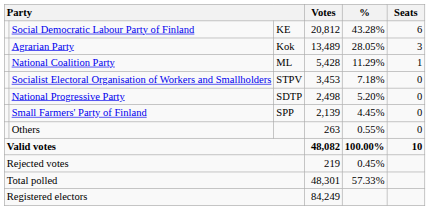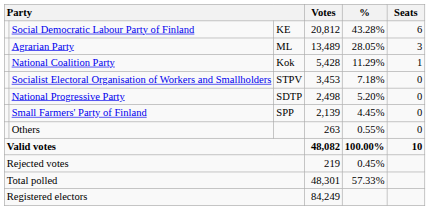Agrarian Party | column 3: Kok -> ML
National Coalition Party | column 3: ML -> Kok
